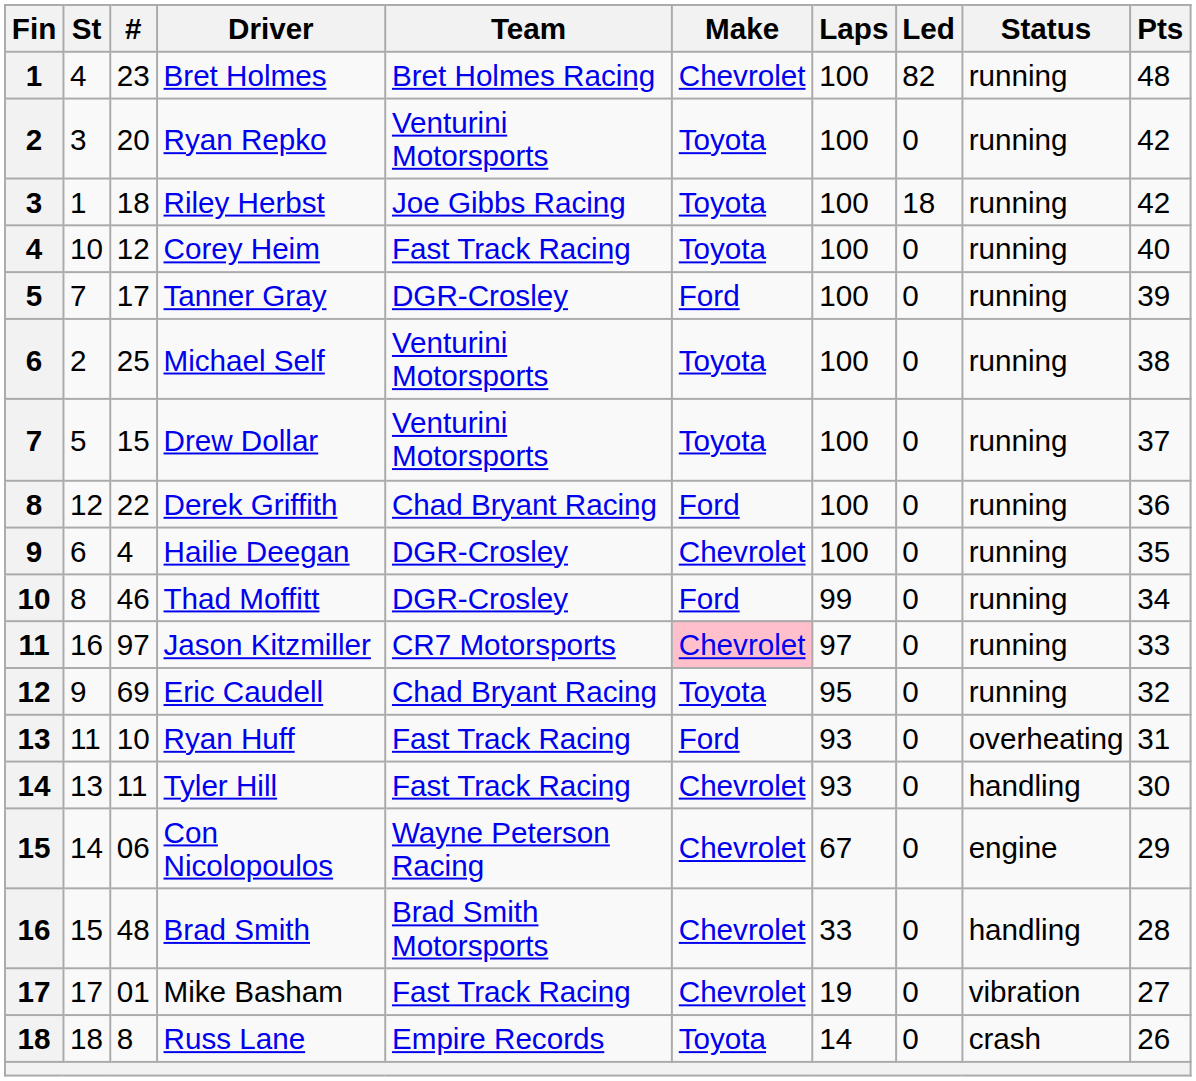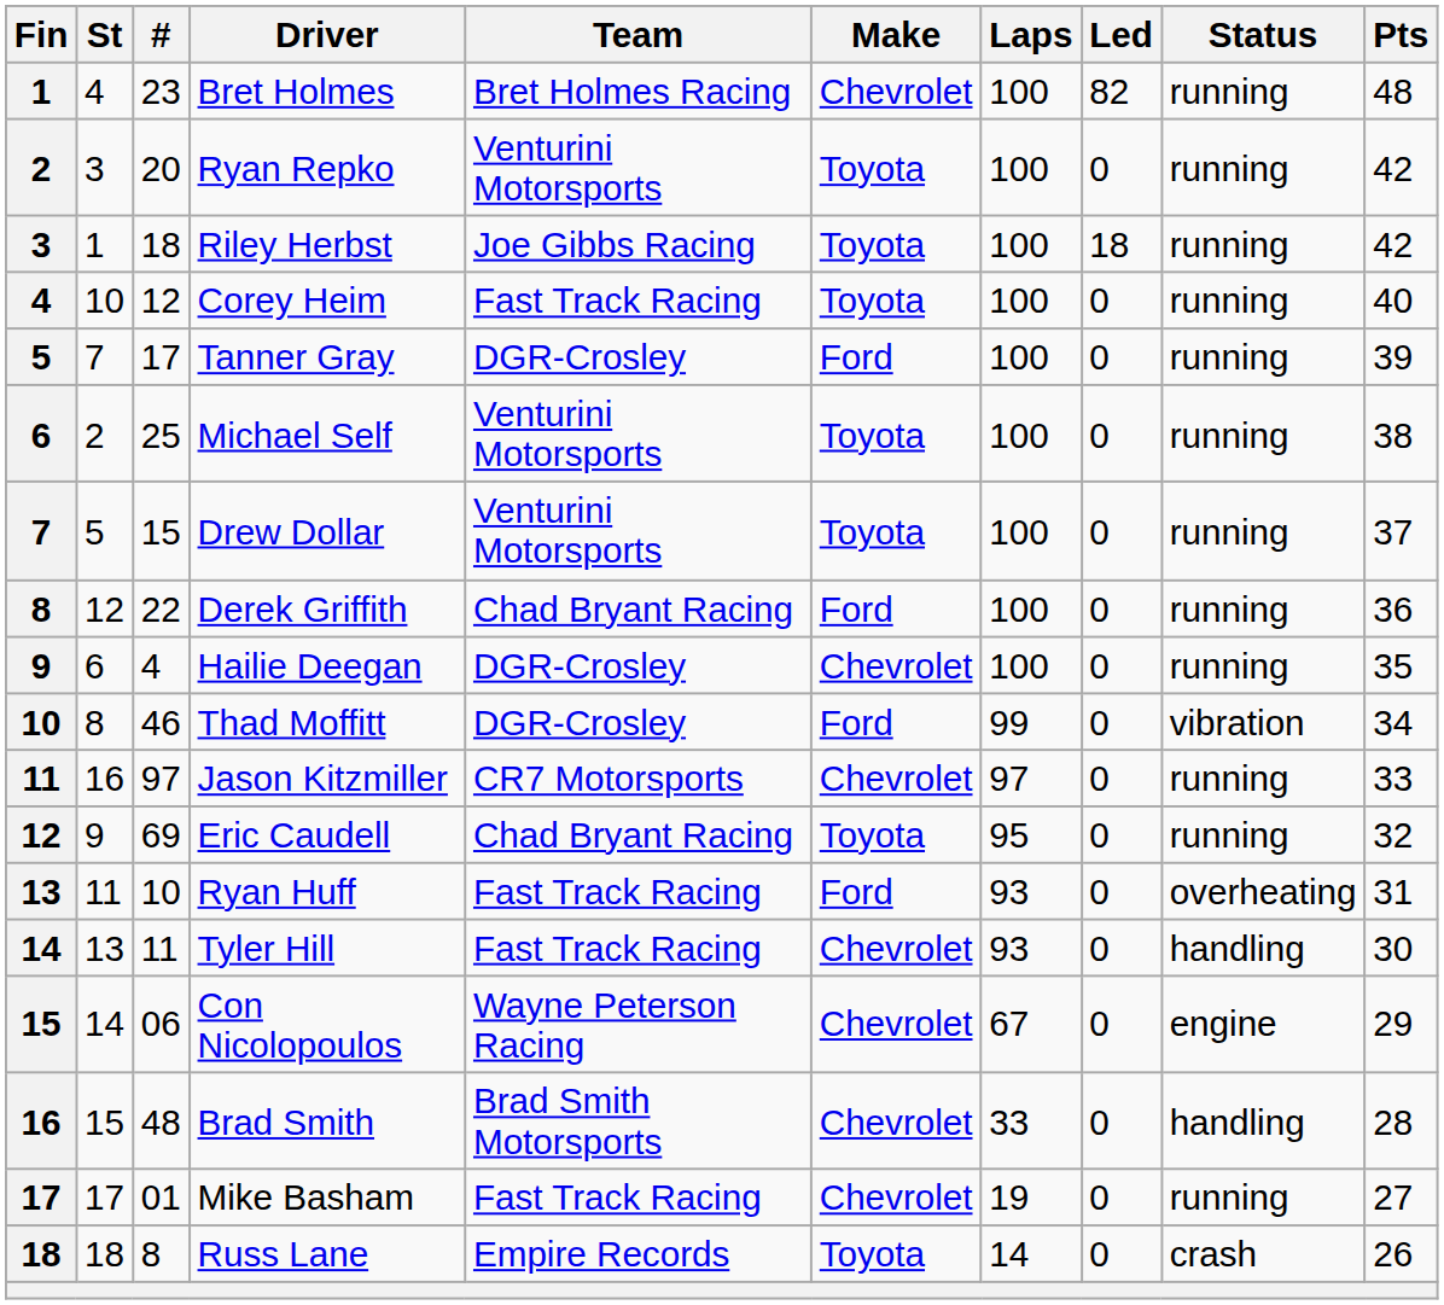Thad Moffitt | Status: running -> vibration
Jason Kitzmiller | Make: pink background -> no background
Mike Basham | Status: vibration -> running
